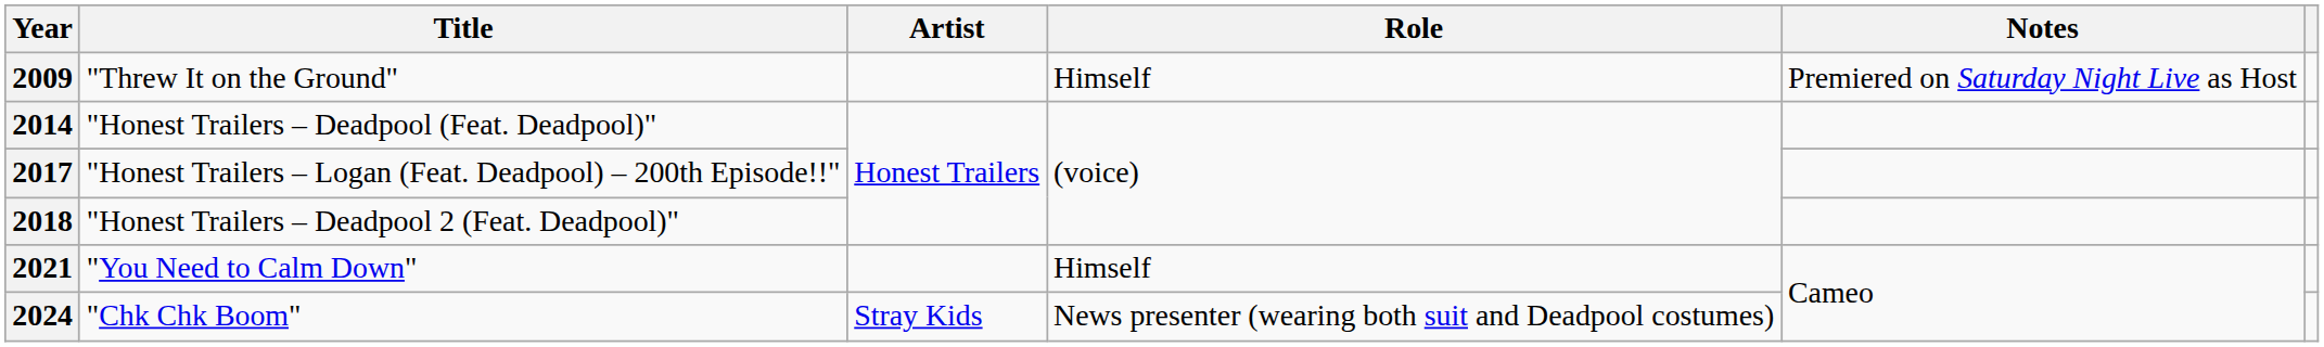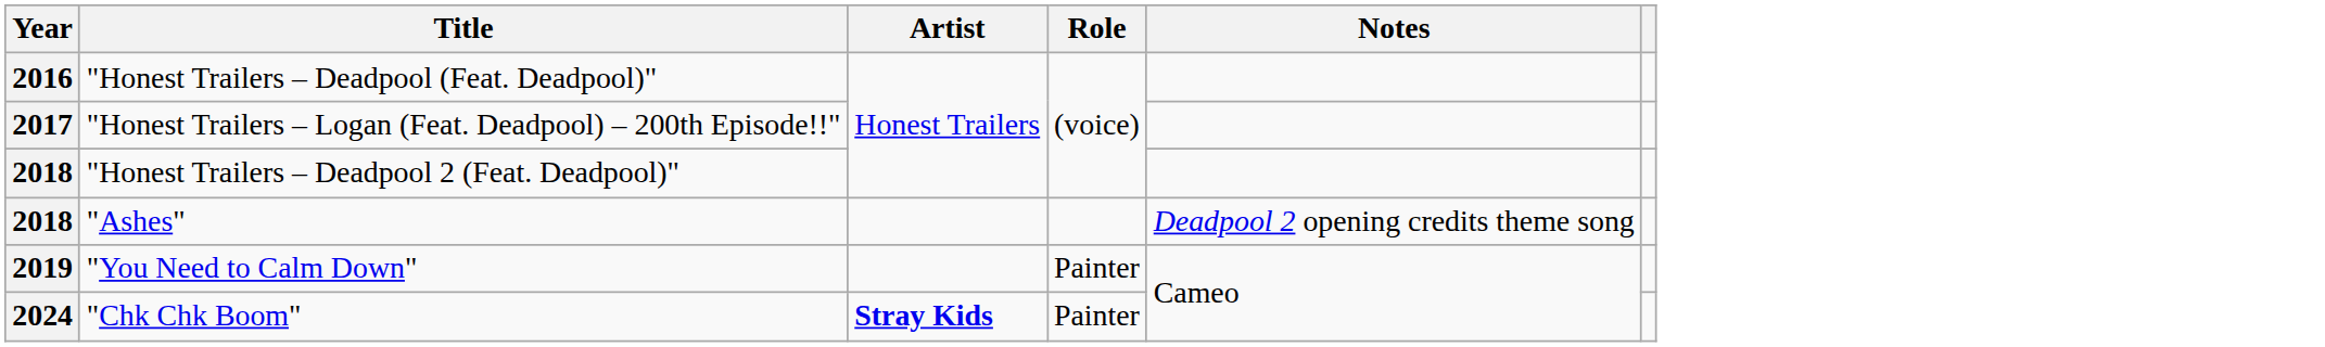- row: 2009 | "Threw It on the Ground" | Himself | Premiered on Saturday Night Live as Host
"Honest Trailers – Deadpool (Feat. Deadpool)" | Year: 2014 -> 2016
+ row: 2018 | "Ashes" | Deadpool 2 opening credits theme song
"You Need to Calm Down" | Year: 2021 -> 2019
"You Need to Calm Down" | Role: Himself -> Painter
"Chk Chk Boom" | Artist: normal -> bold
"Chk Chk Boom" | Role: News presenter (wearing both suit and Deadpool costumes) -> Painter
